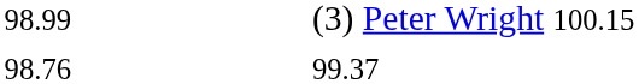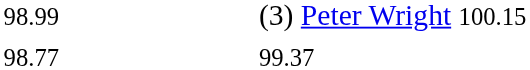99.37 | column 1: 98.76 -> 98.77
